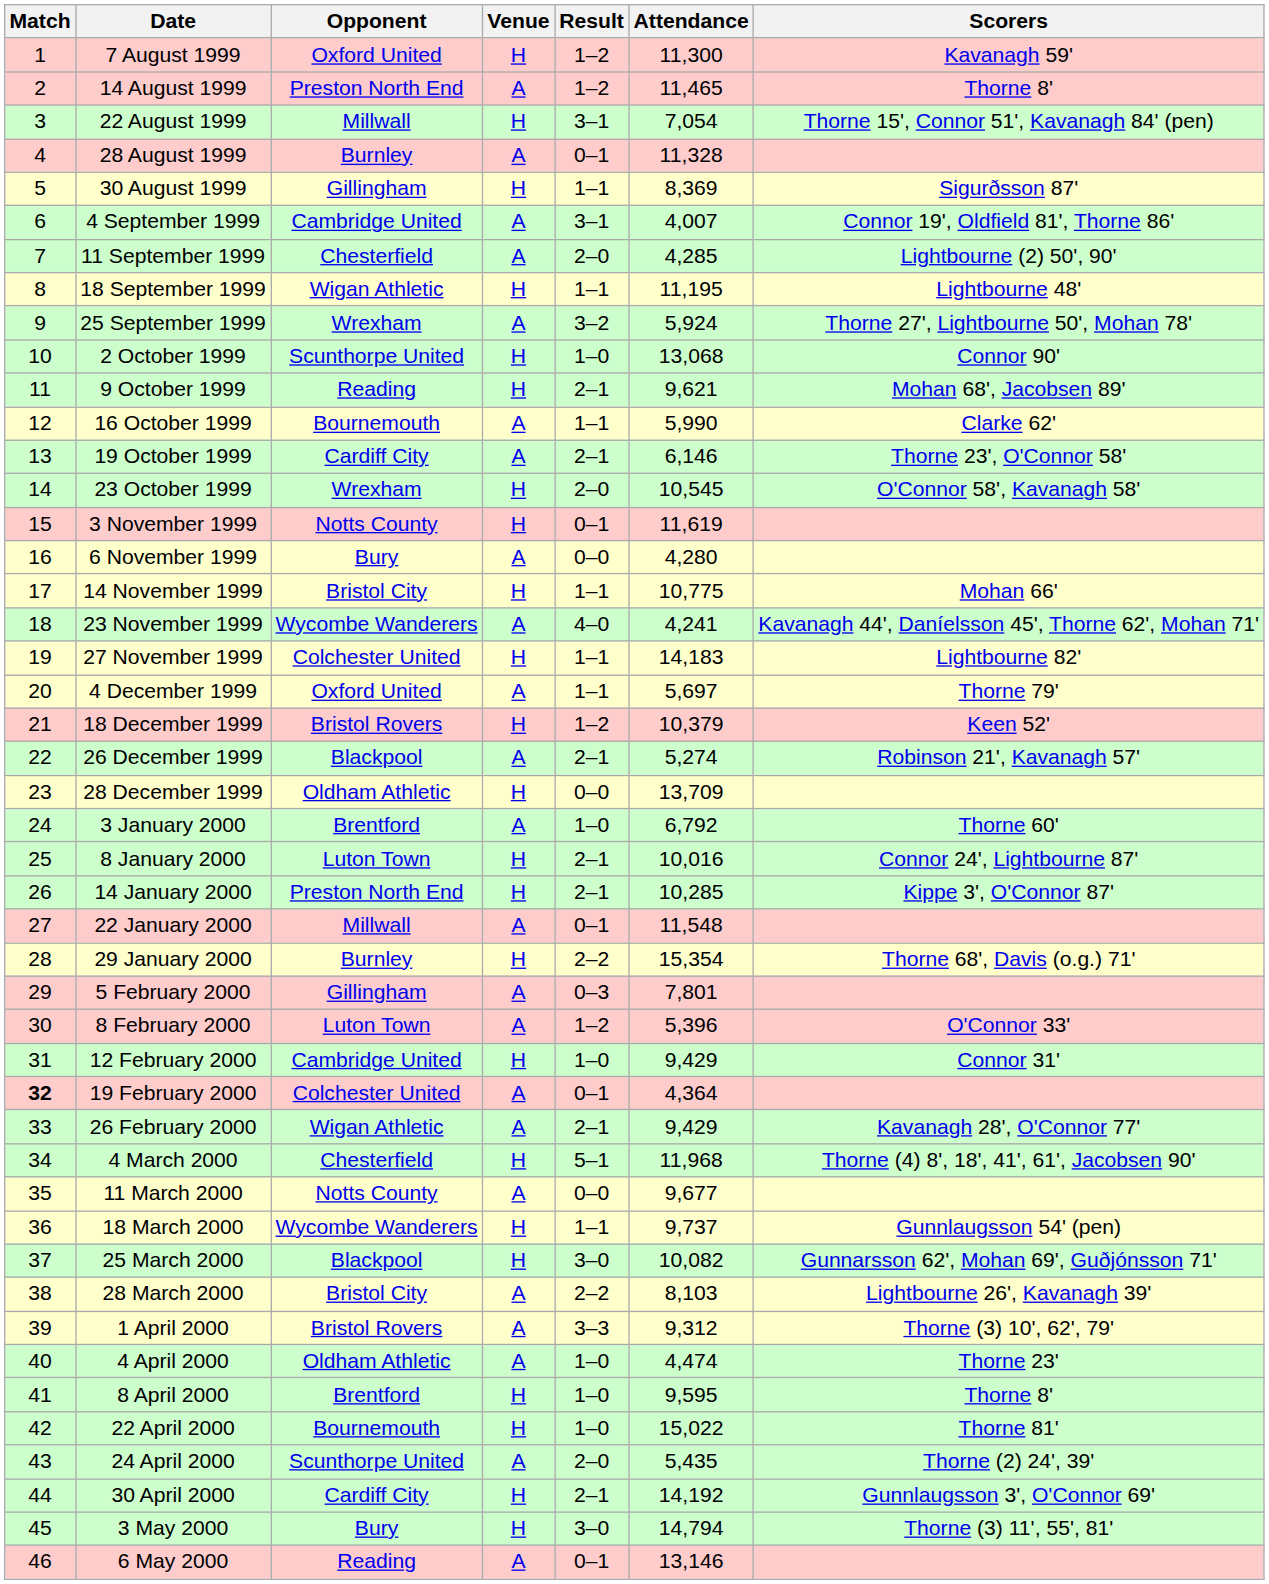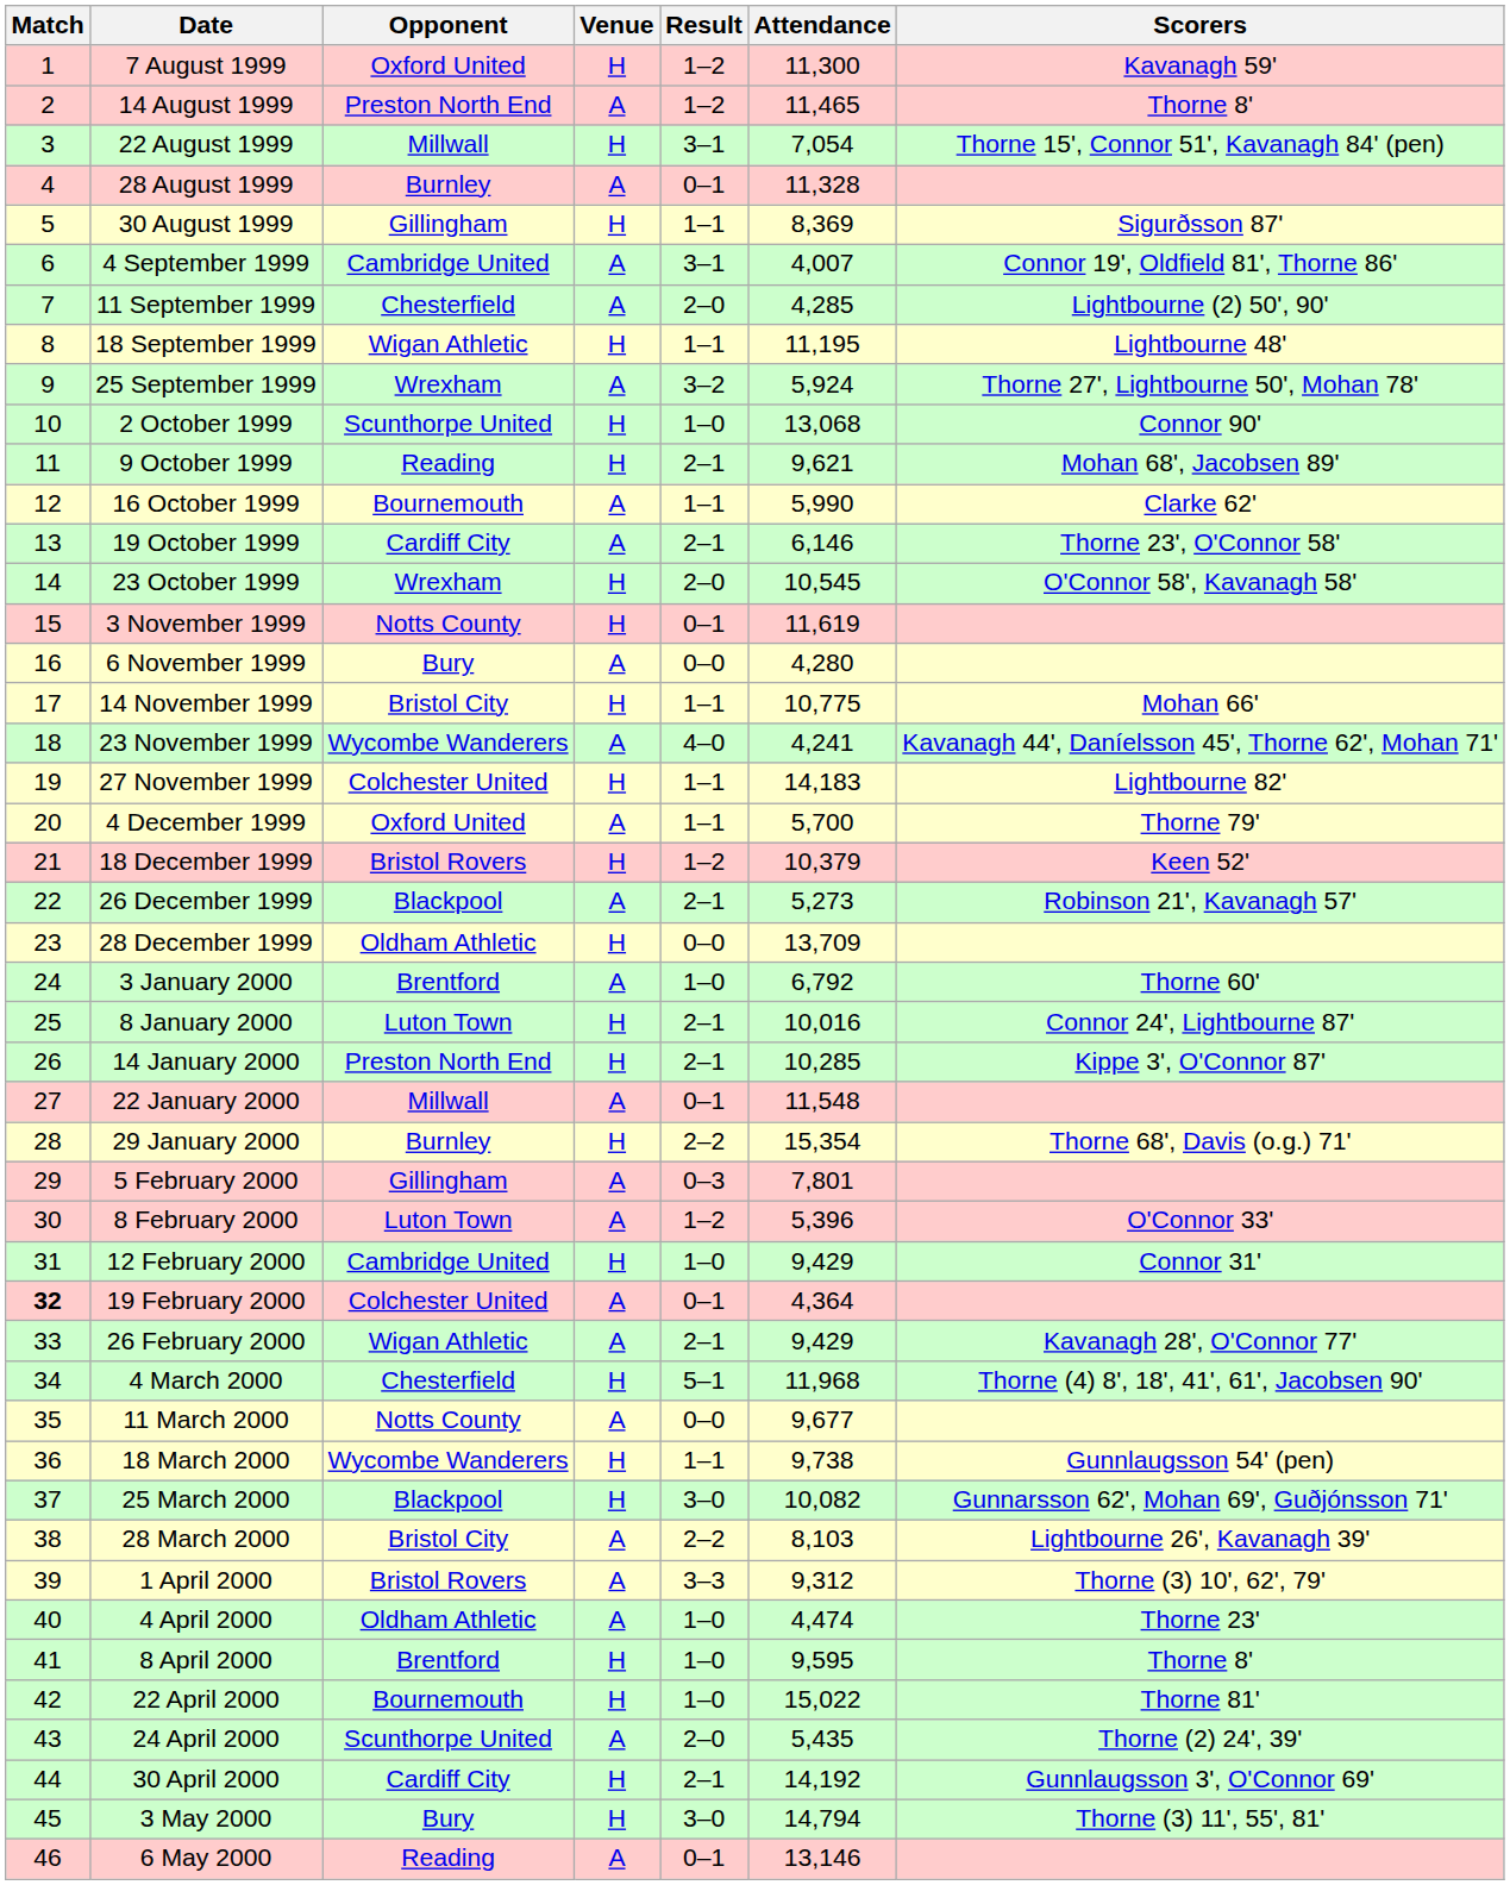4 December 1999 | Attendance: 5,697 -> 5,700
26 December 1999 | Attendance: 5,274 -> 5,273
18 March 2000 | Attendance: 9,737 -> 9,738
